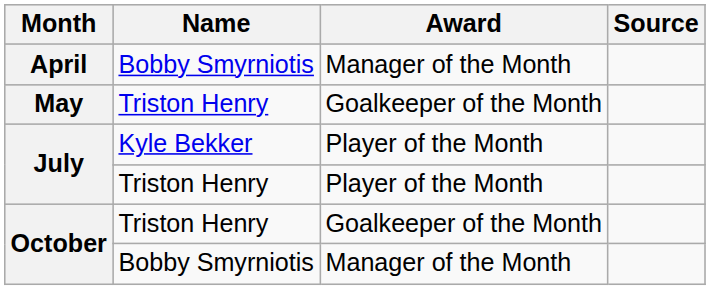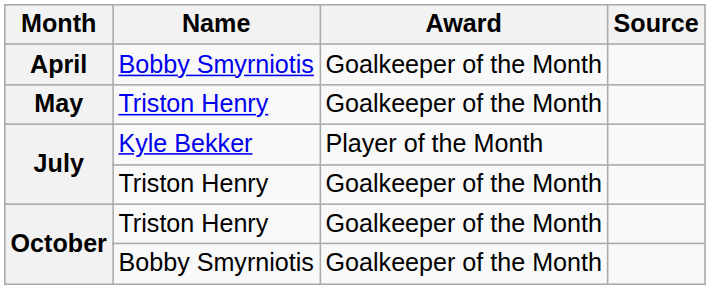April | Award: Manager of the Month -> Goalkeeper of the Month
July / Triston Henry | Award: Player of the Month -> Goalkeeper of the Month
October / Bobby Smyrniotis | Award: Manager of the Month -> Goalkeeper of the Month
